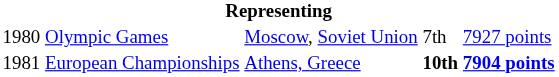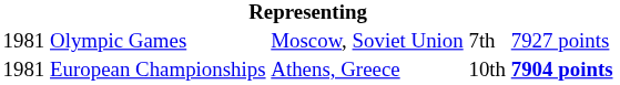Olympic Games | column 1: 1980 -> 1981
European Championships | column 4: bold -> normal
